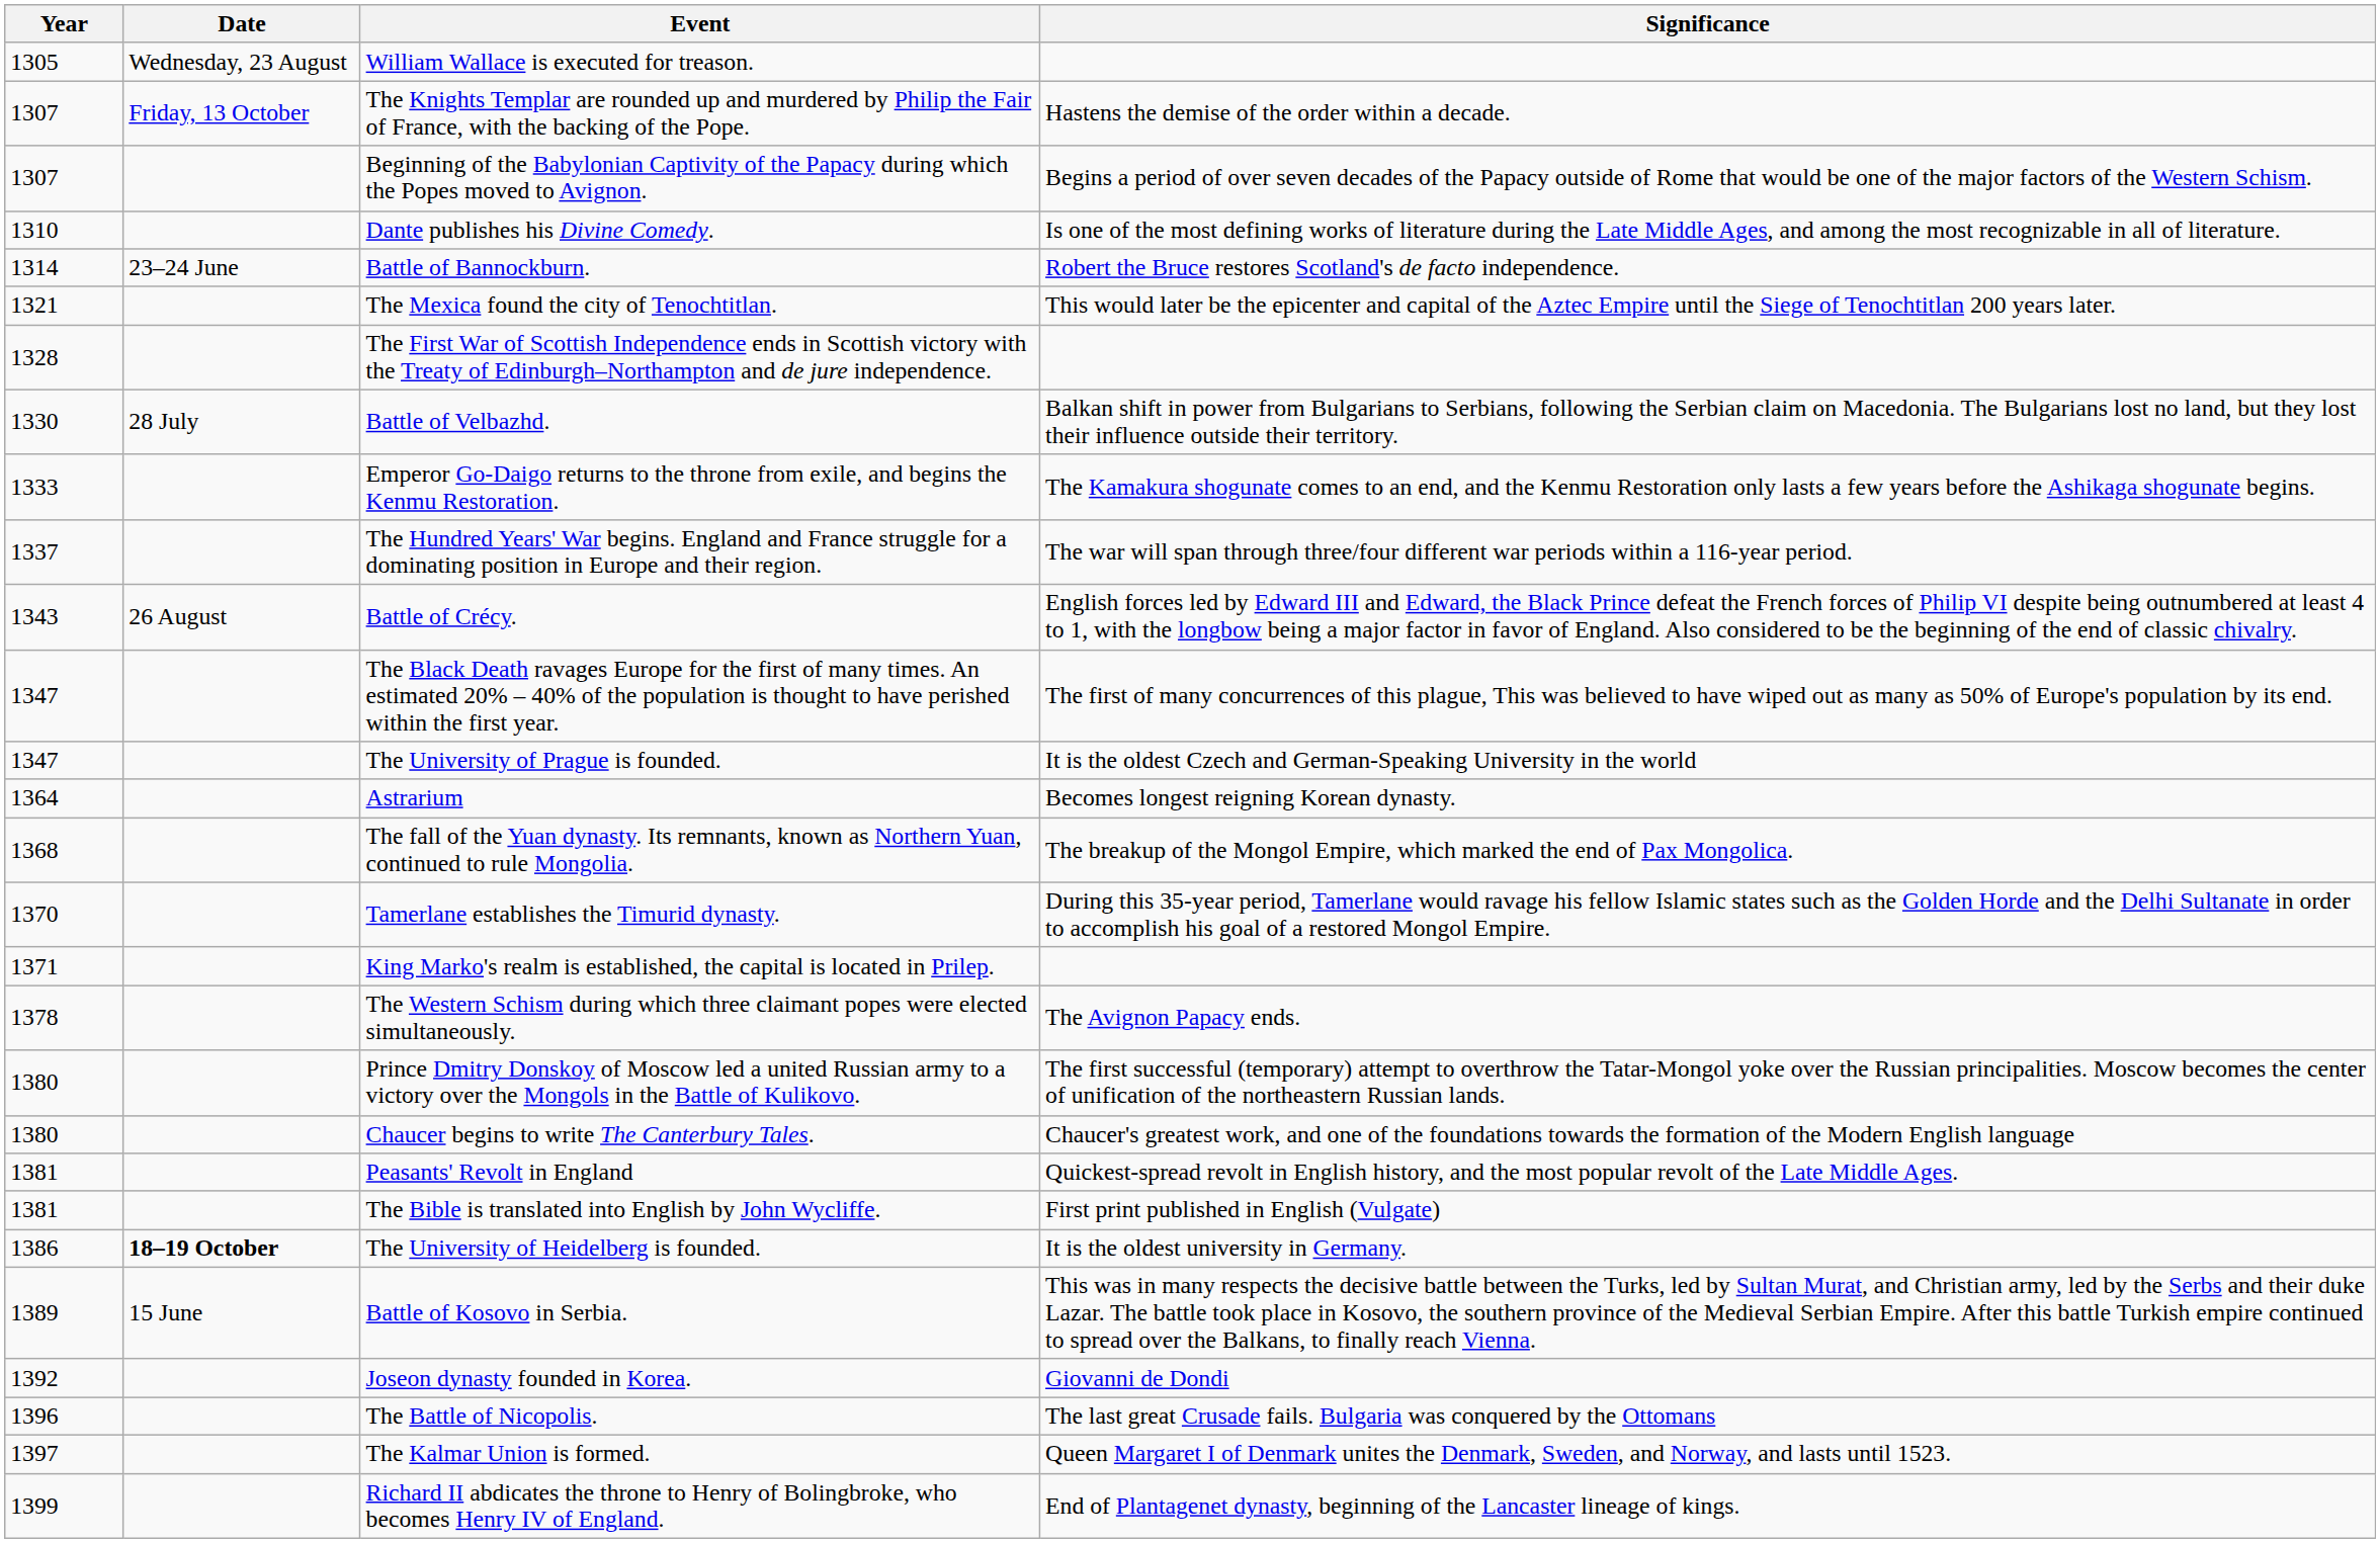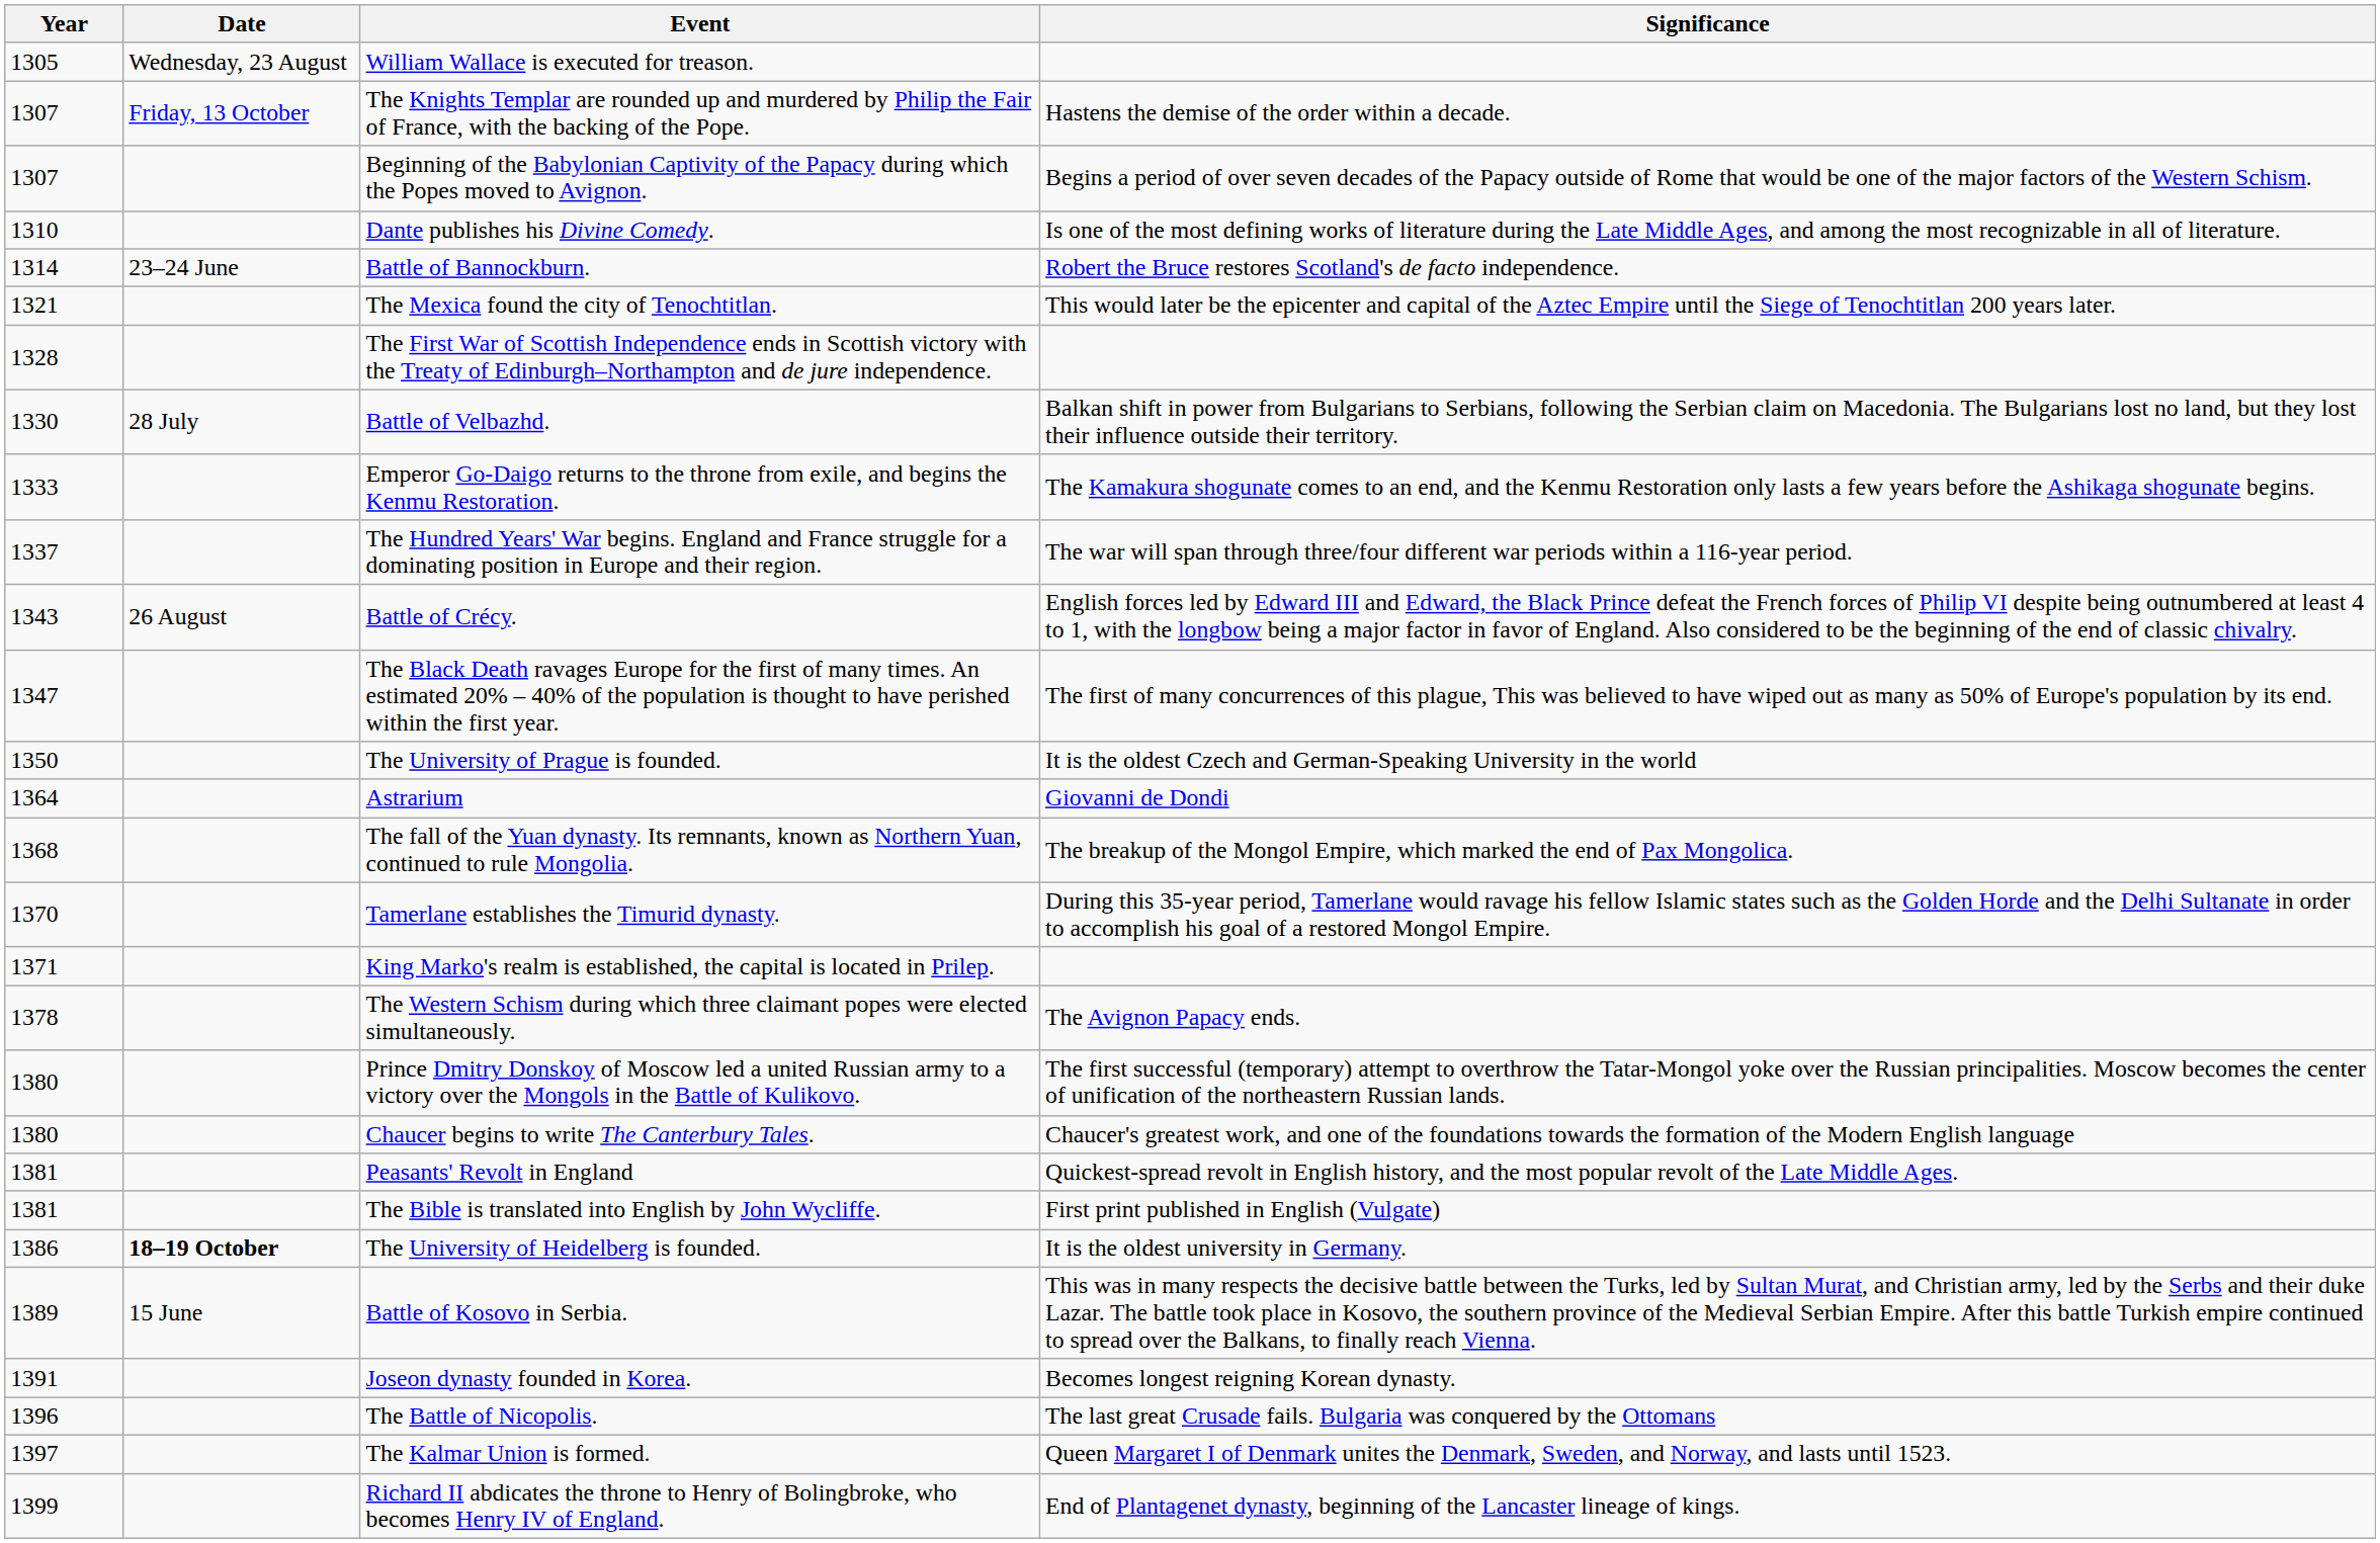The University of Prague is founded. | Year: 1347 -> 1350
Astrarium | Significance: Becomes longest reigning Korean dynasty. -> Giovanni de Dondi
Joseon dynasty founded in Korea. | Year: 1392 -> 1391
Joseon dynasty founded in Korea. | Significance: Giovanni de Dondi -> Becomes longest reigning Korean dynasty.
